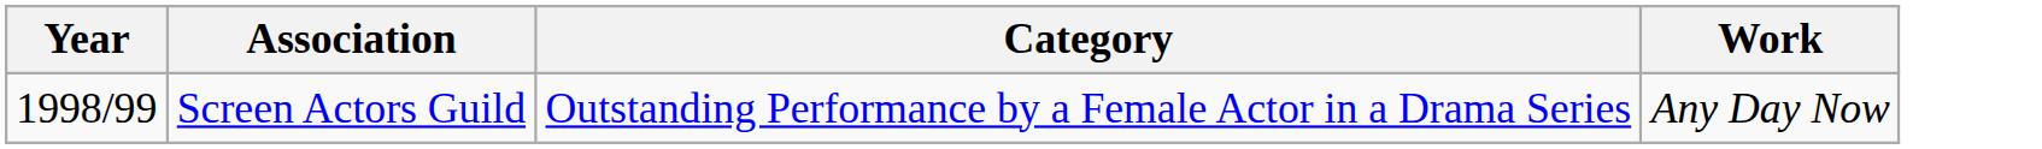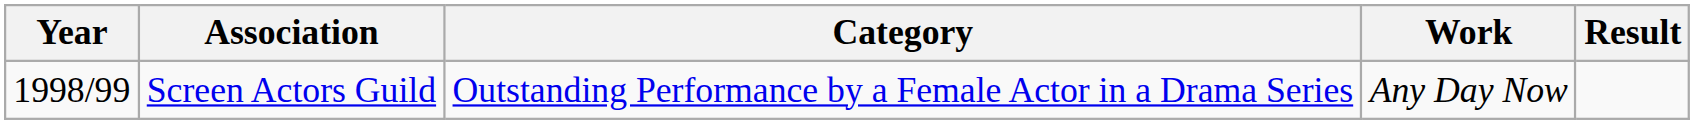+ column: Result
